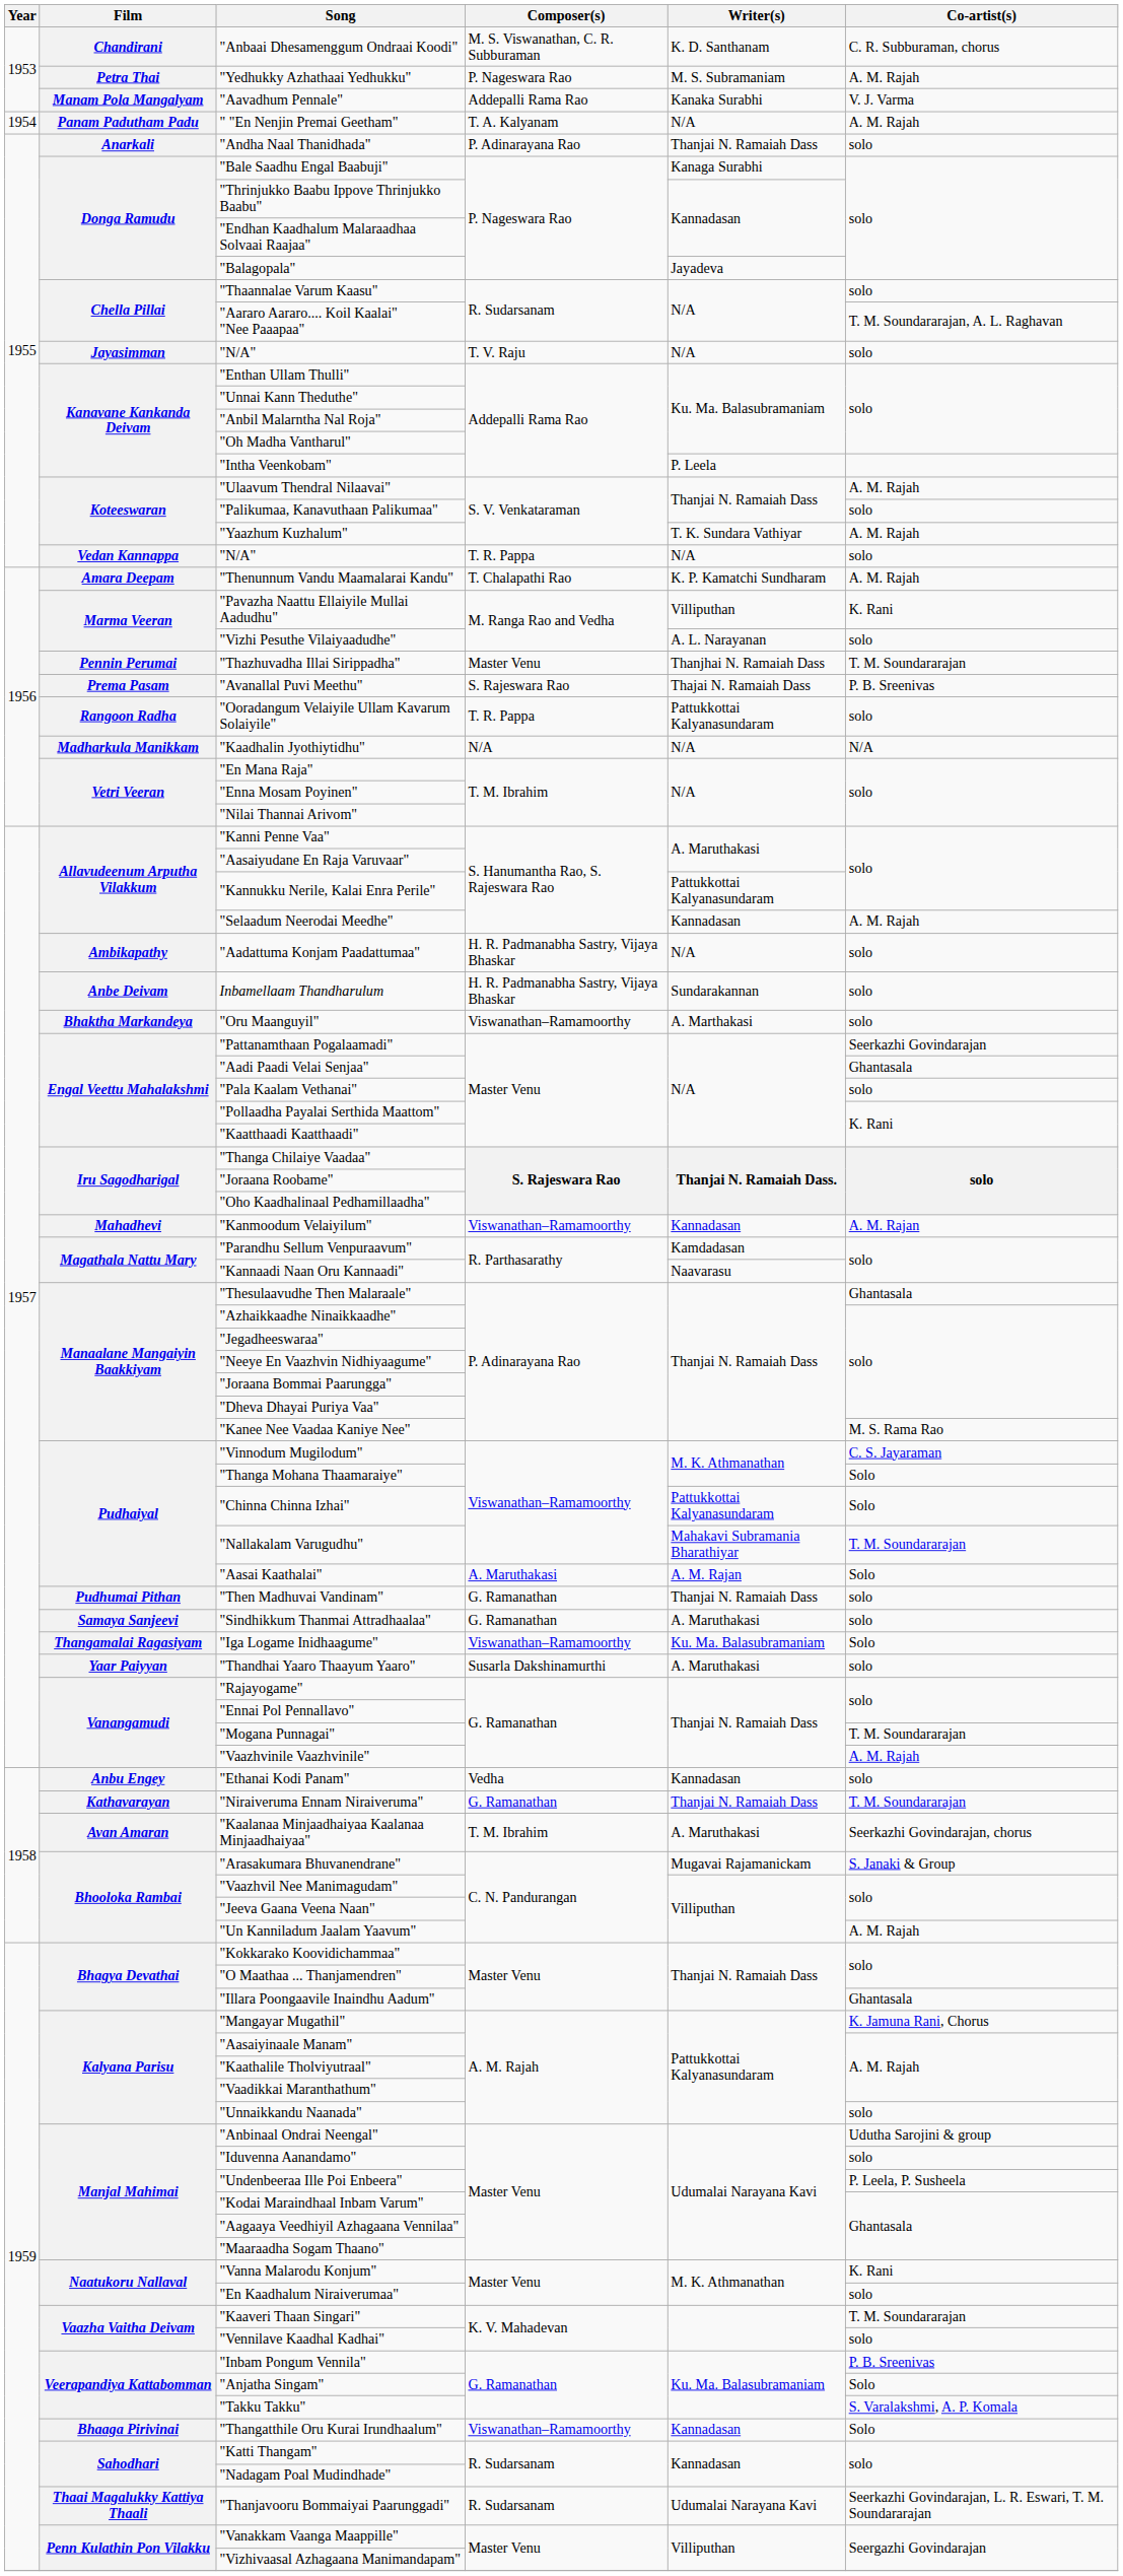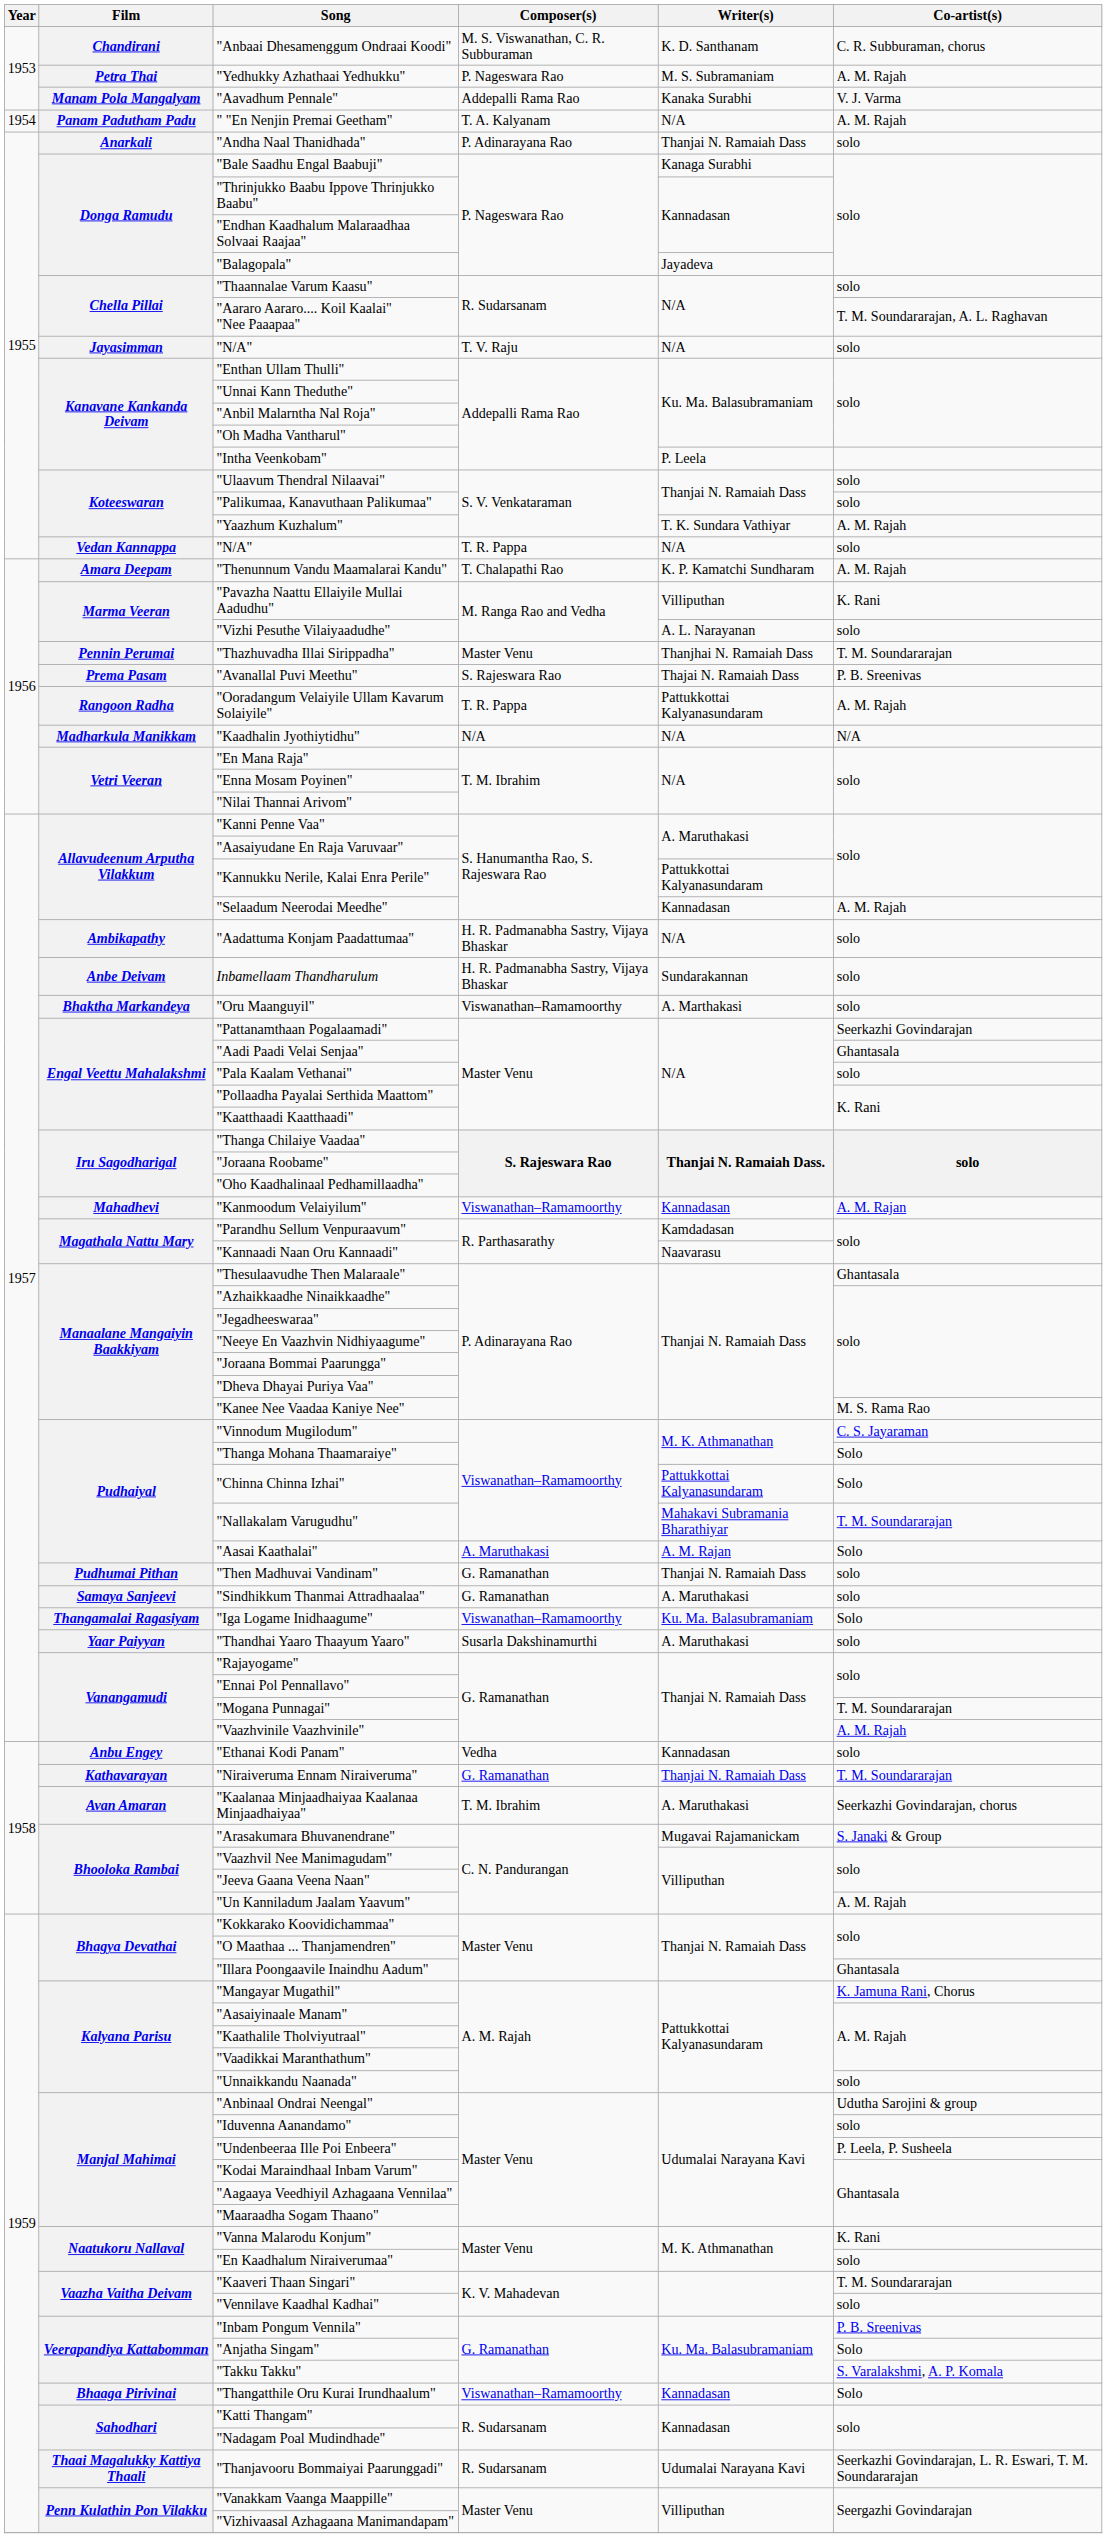"Ulaavum Thendral Nilaavai" | Co-artist(s): A. M. Rajah -> solo
"Ooradangum Velaiyile Ullam Kavarum Solaiyile" | Co-artist(s): solo -> A. M. Rajah
